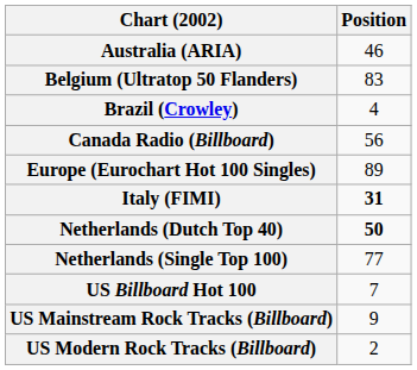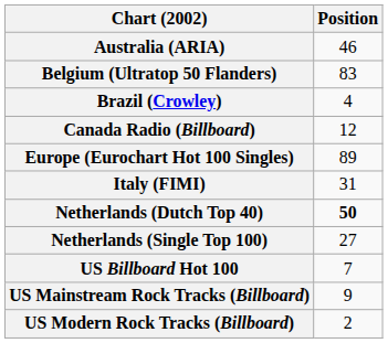Canada Radio (Billboard) | Position: 56 -> 12
Italy (FIMI) | Position: bold -> normal
Netherlands (Single Top 100) | Position: 77 -> 27
